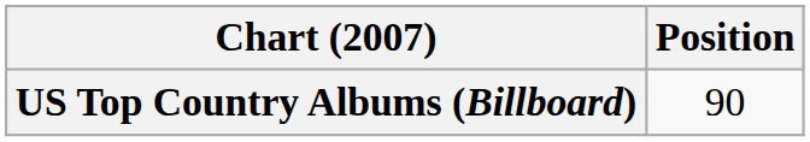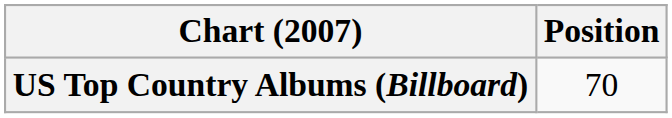US Top Country Albums (Billboard) | Position: 90 -> 70
